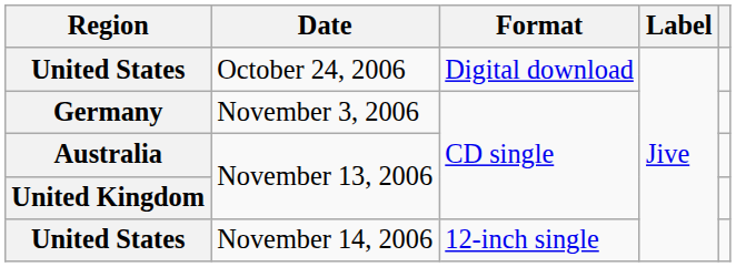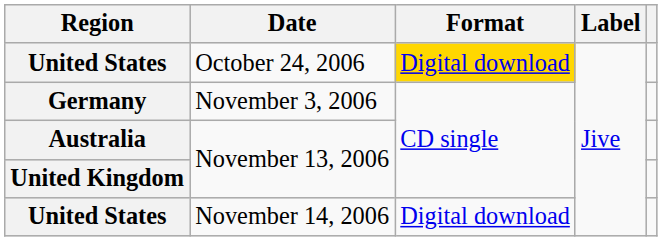United States / October 24, 2006 | Format: no background -> gold background
United States / November 14, 2006 | Format: 12-inch single -> Digital download
